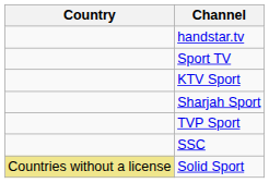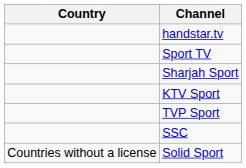rows swapped: KTV Sport <-> Sharjah Sport
Solid Sport | Country: khaki background -> no background
